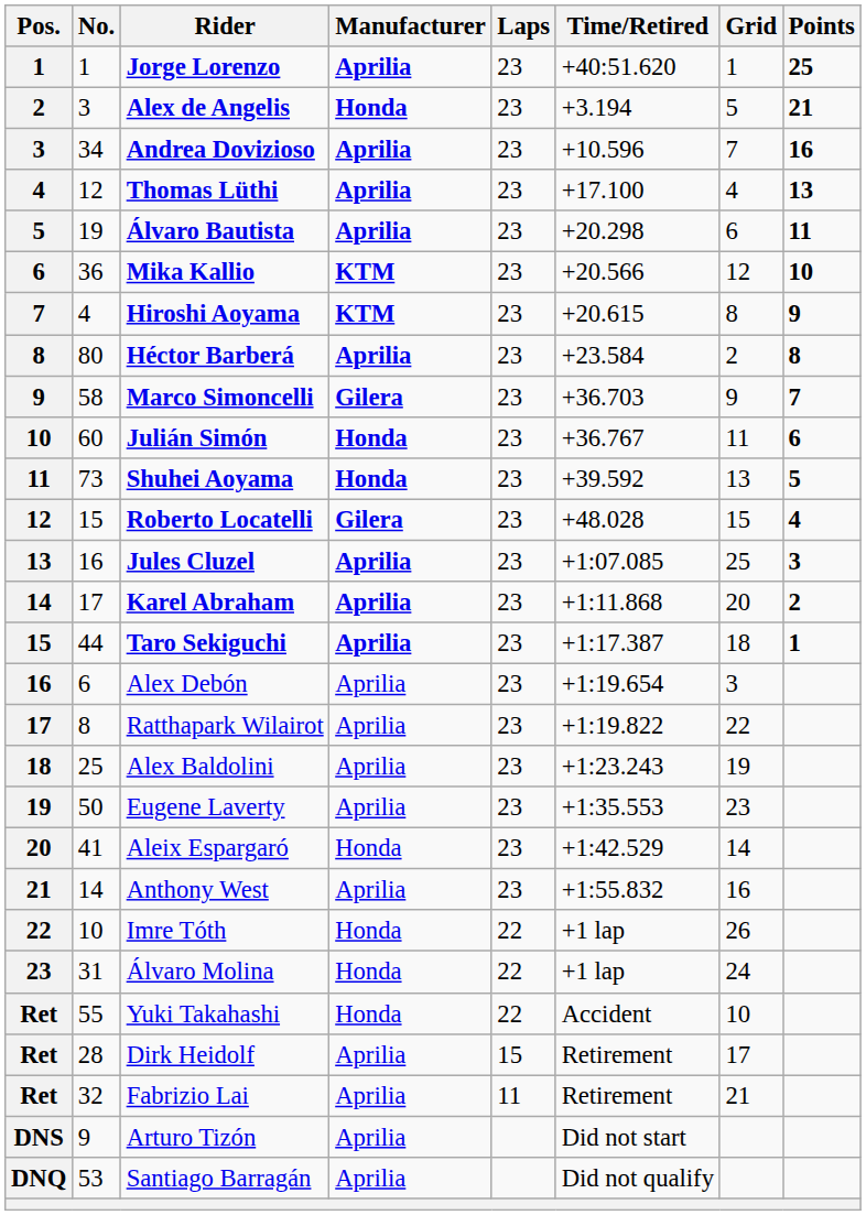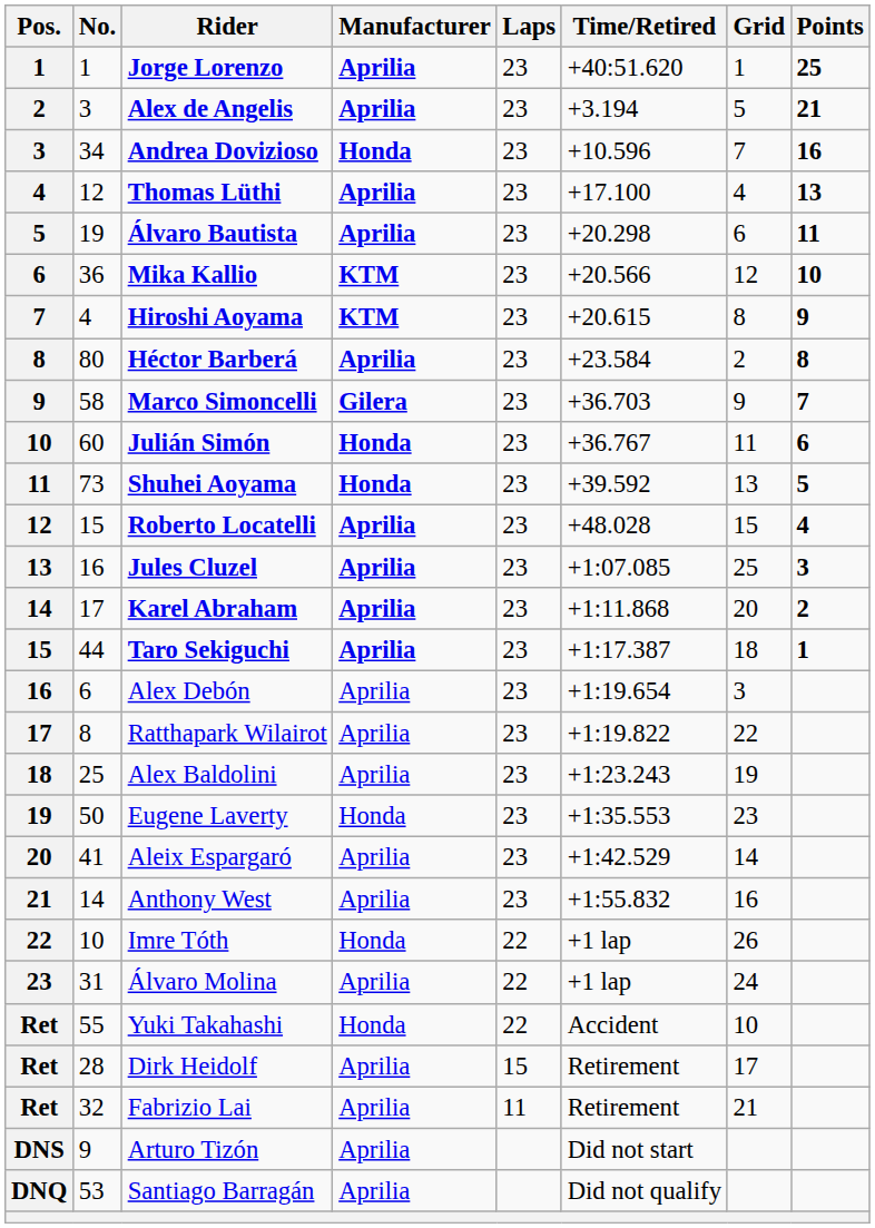Alex de Angelis | Manufacturer: Honda -> Aprilia
Andrea Dovizioso | Manufacturer: Aprilia -> Honda
Roberto Locatelli | Manufacturer: Gilera -> Aprilia
Eugene Laverty | Manufacturer: Aprilia -> Honda
Aleix Espargaró | Manufacturer: Honda -> Aprilia
Álvaro Molina | Manufacturer: Honda -> Aprilia
